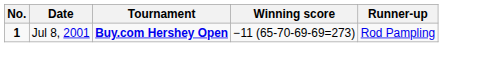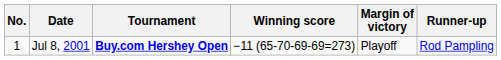+ column: Margin of victory | Playoff
Jul 8, 2001 | No.: bold -> normal
